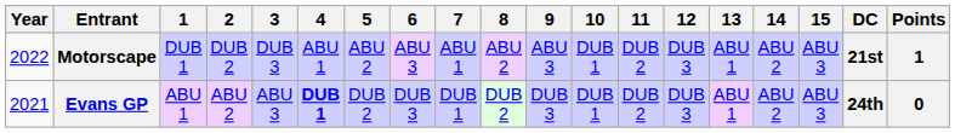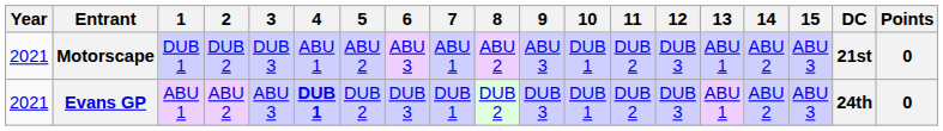Motorscape | Year: 2022 -> 2021
Motorscape | Points: 1 -> 0
